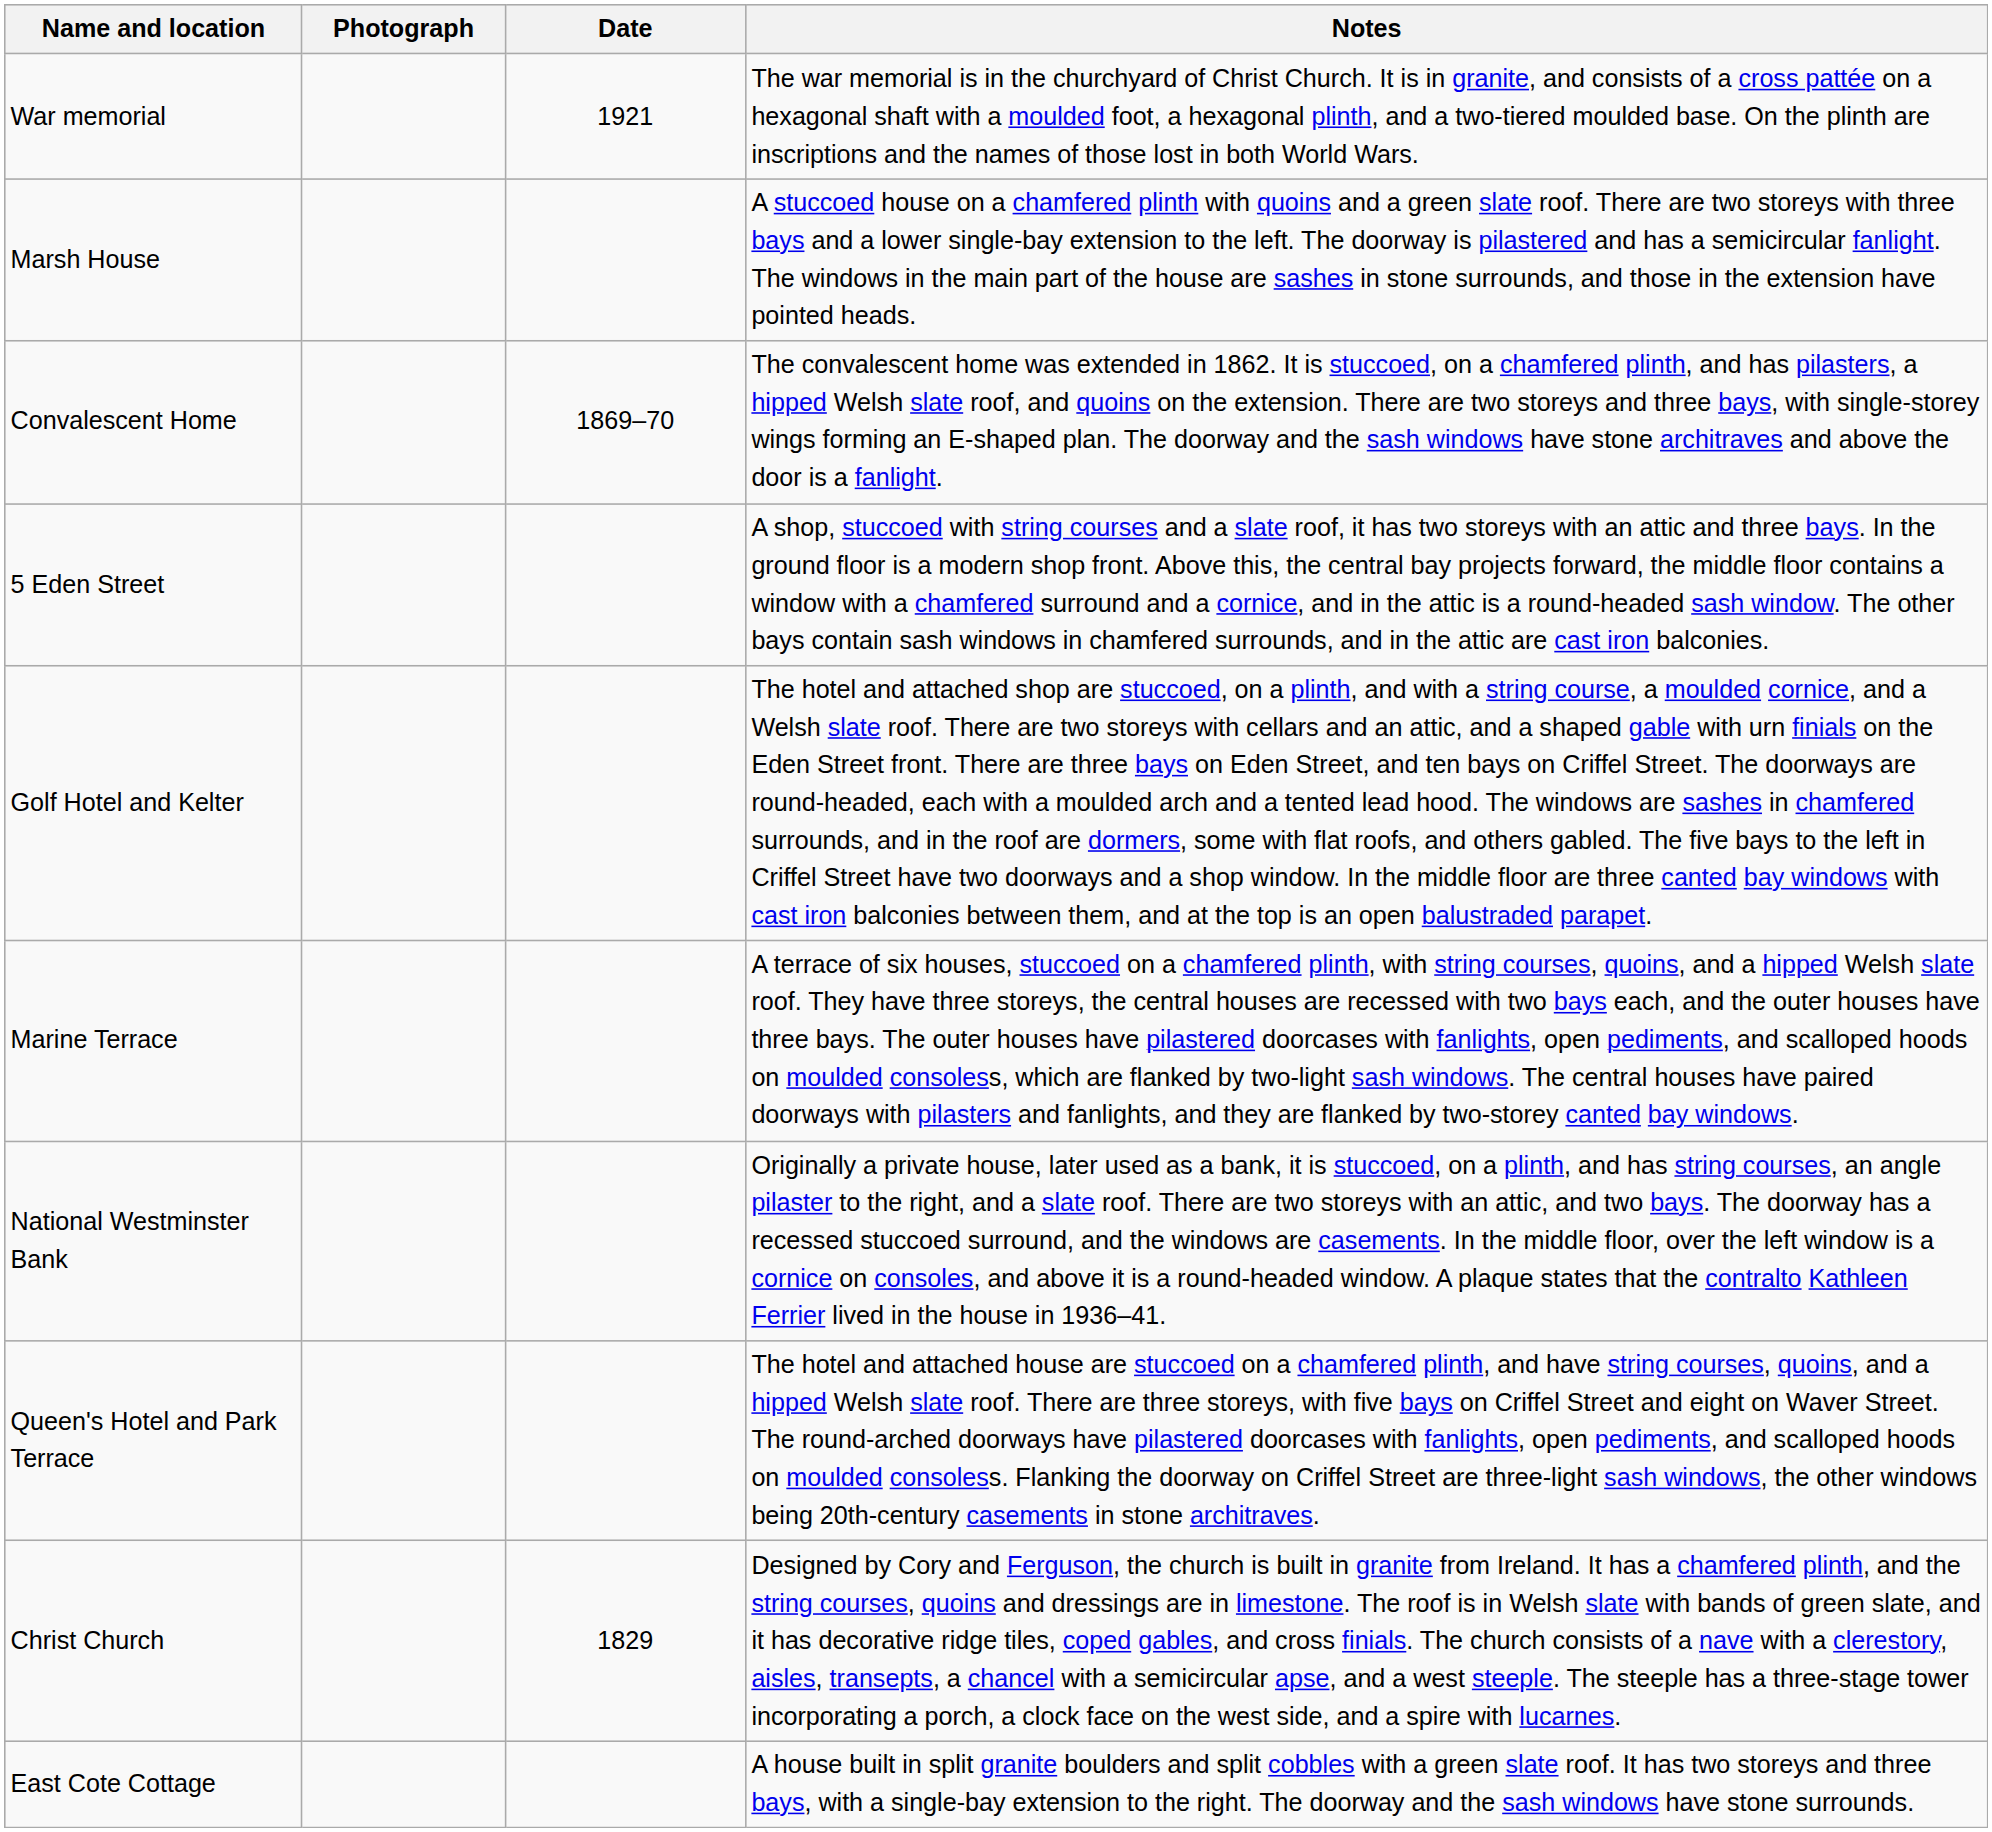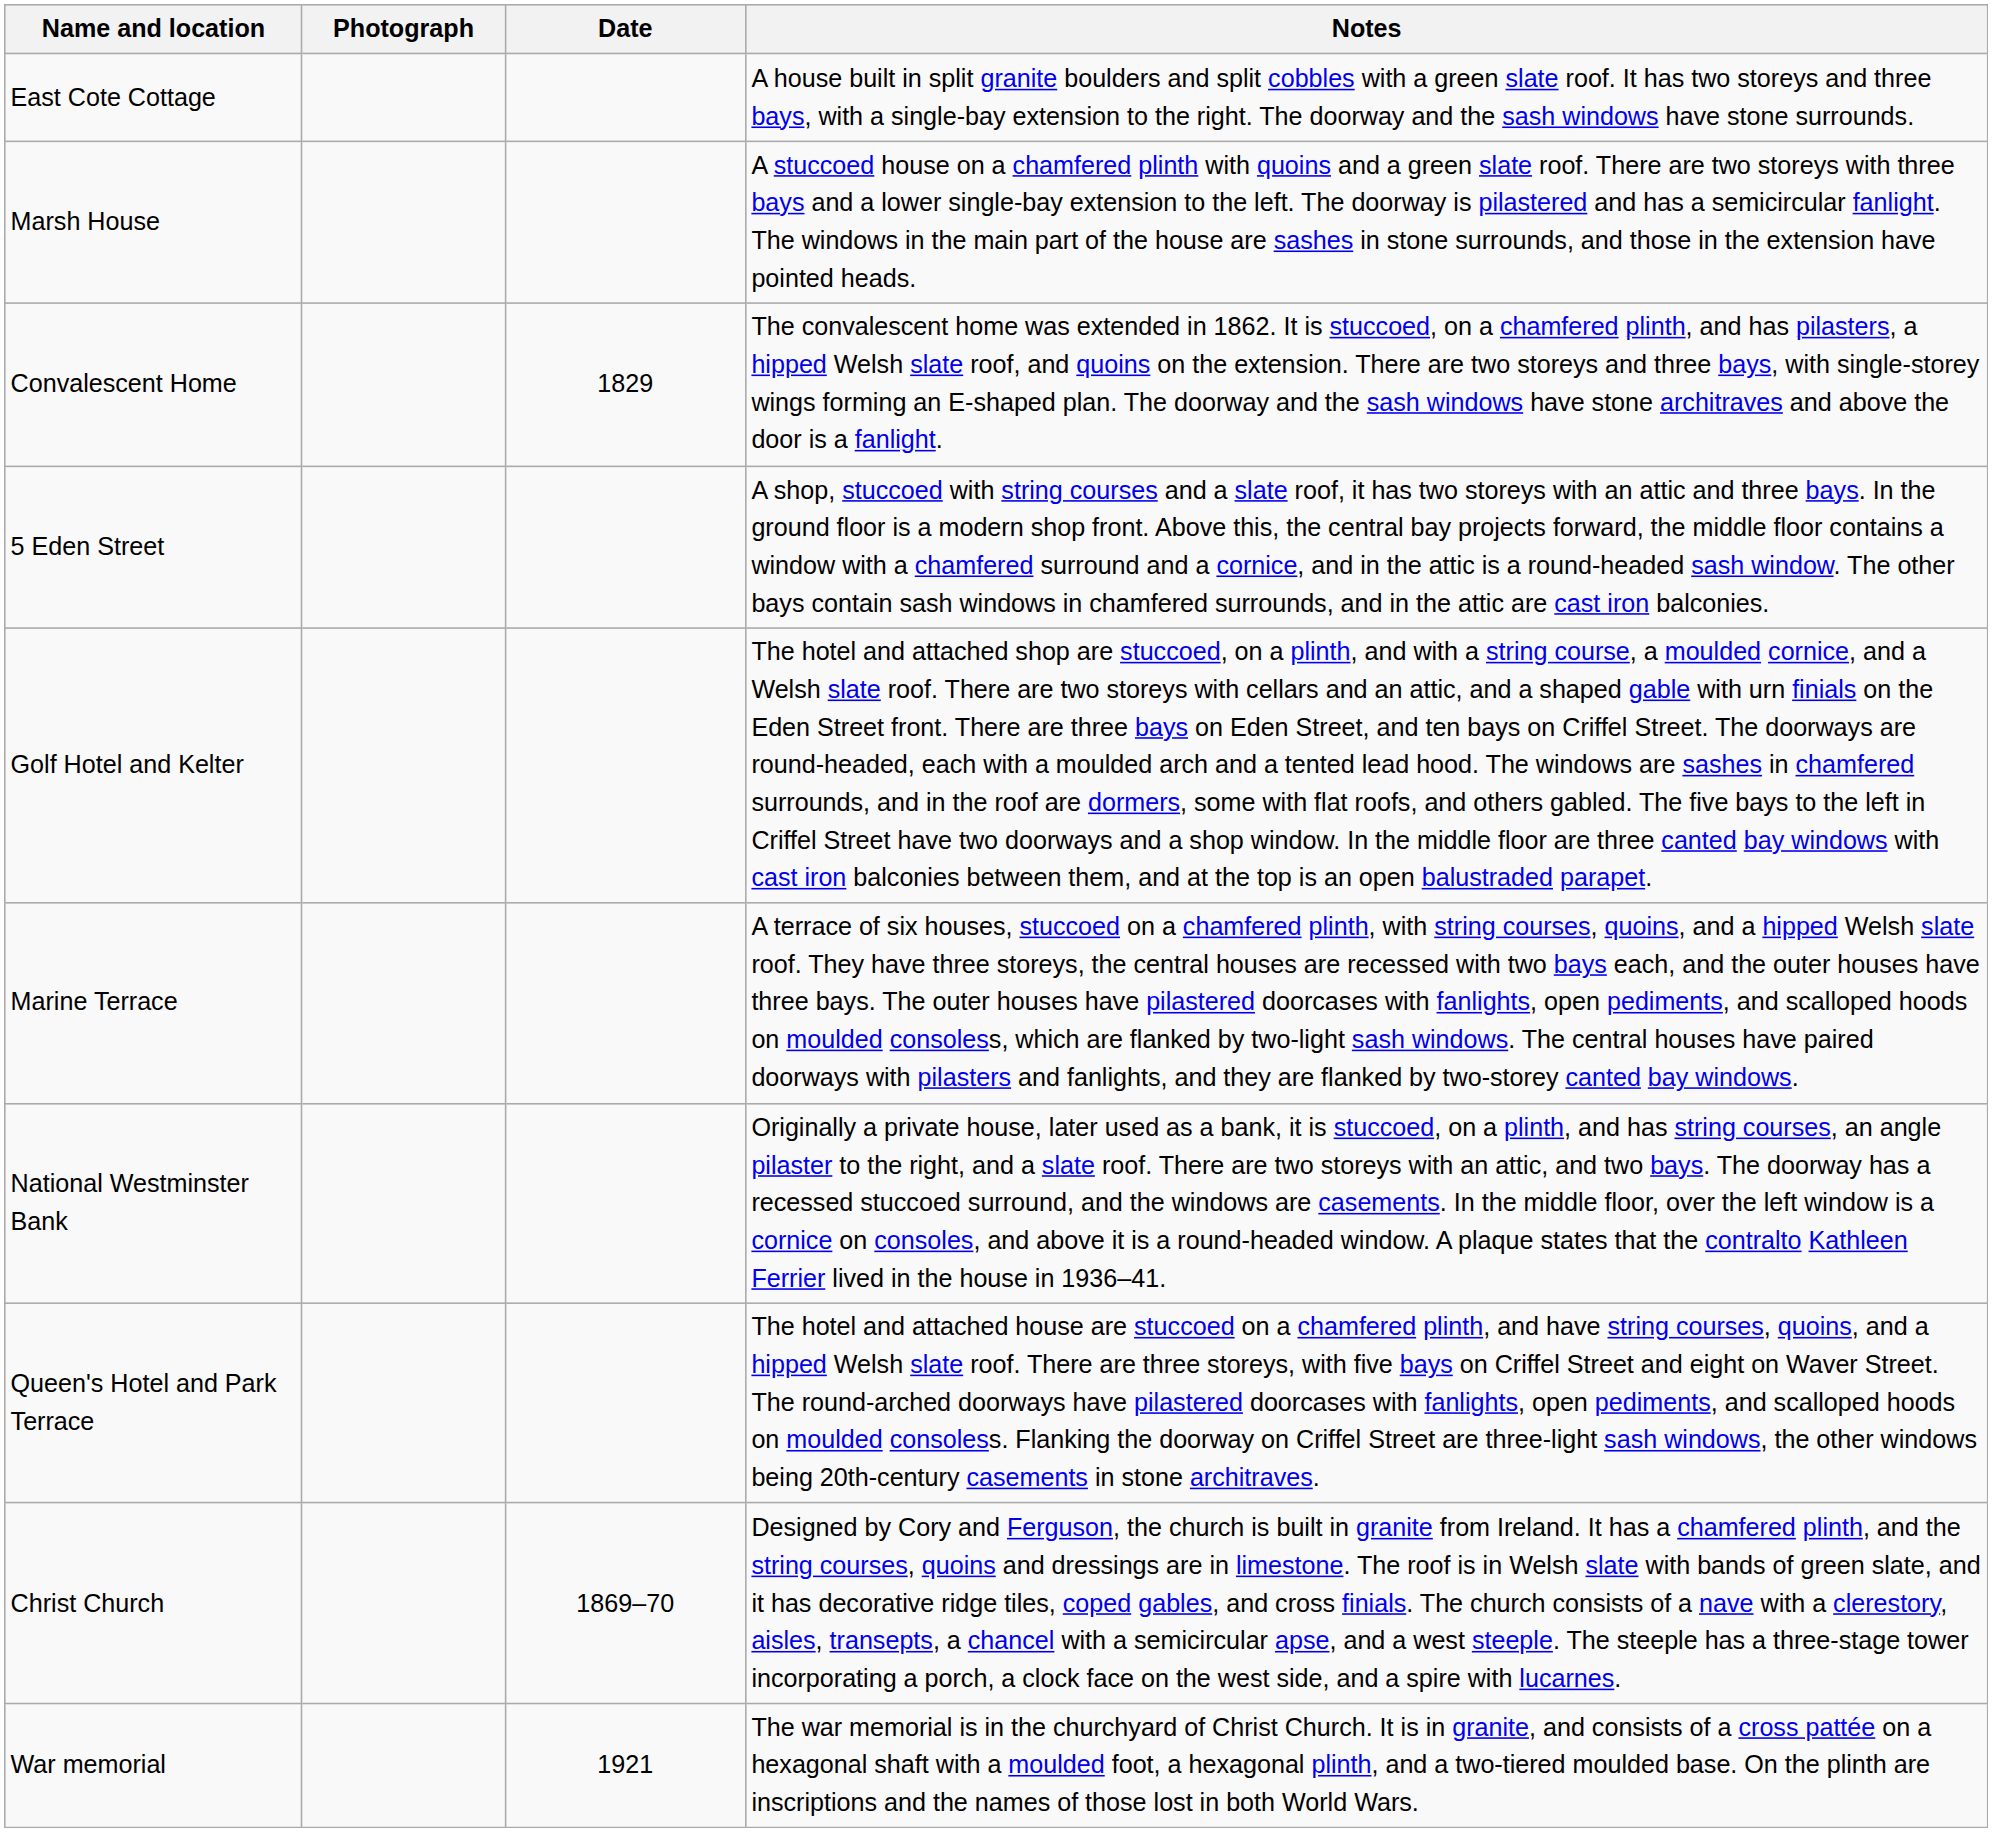rows swapped: East Cote Cottage <-> War memorial
Convalescent Home | Date: 1869–70 -> 1829
Christ Church | Date: 1829 -> 1869–70
